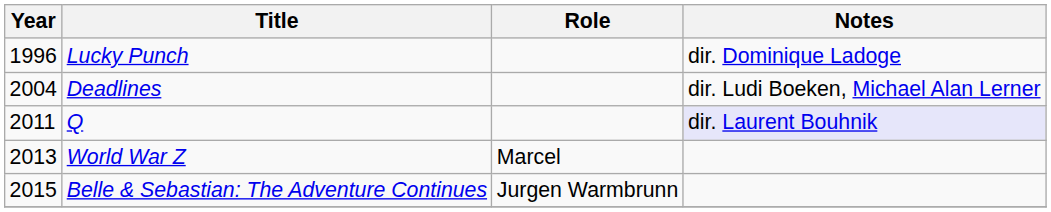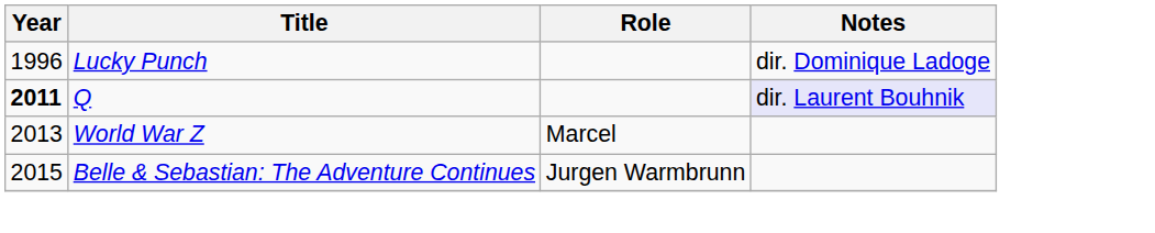- row: 2004 | Deadlines | dir. Ludi Boeken, Michael Alan Lerner
Q | Year: normal -> bold
